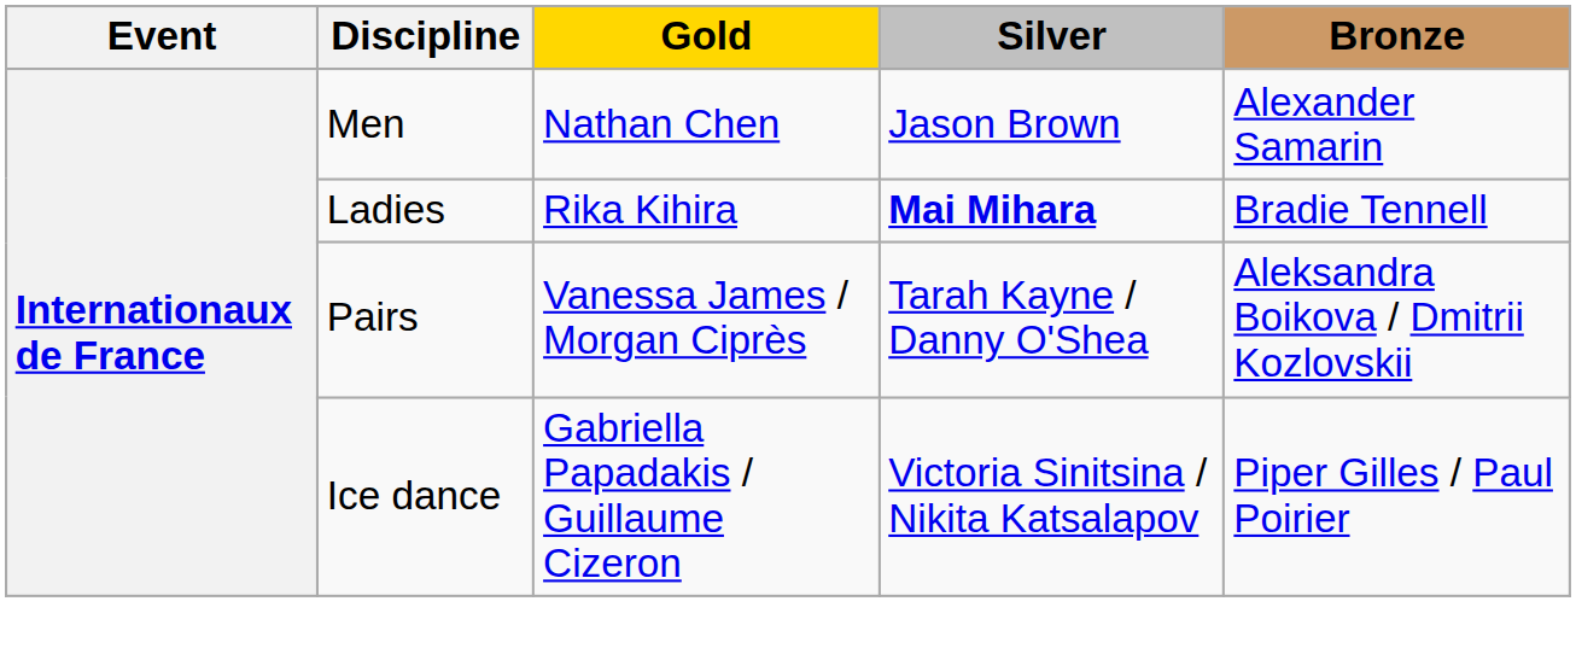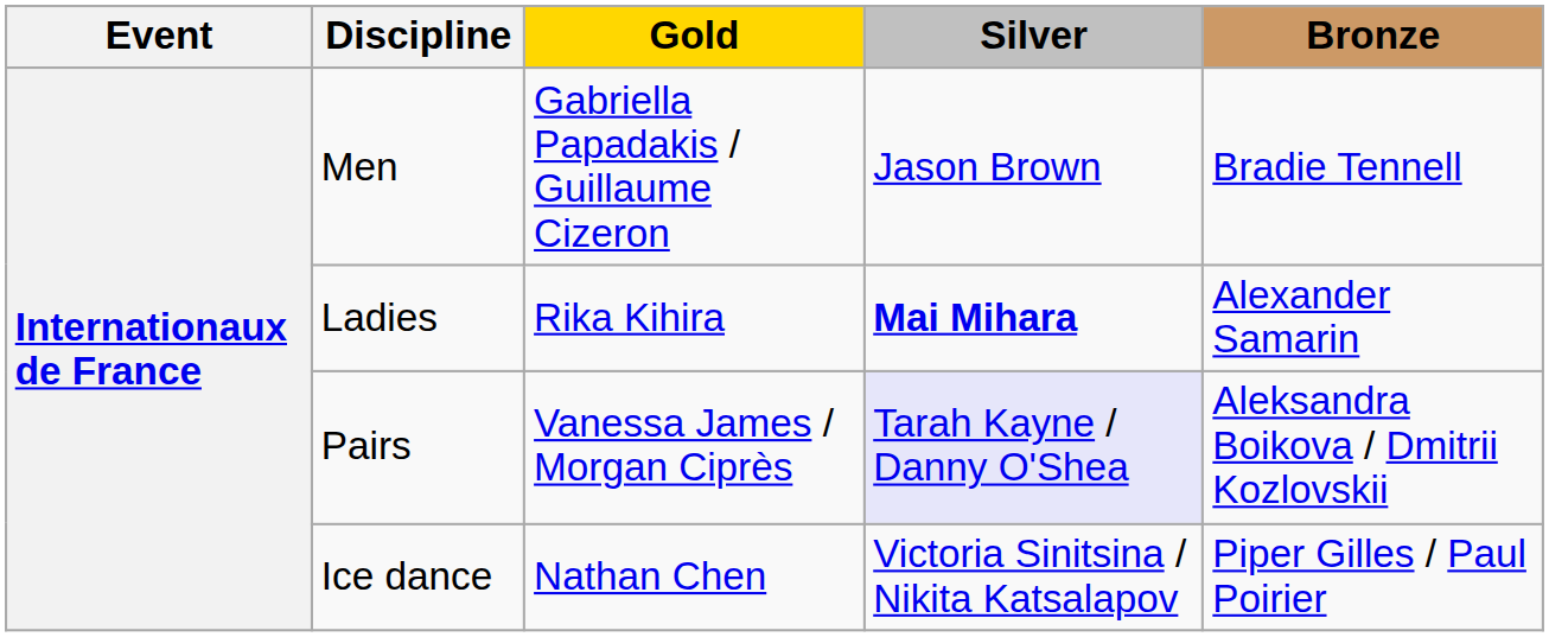Men | Gold: Nathan Chen -> Gabriella Papadakis / Guillaume Cizeron
Men | Bronze: Alexander Samarin -> Bradie Tennell
Ladies | Bronze: Bradie Tennell -> Alexander Samarin
Pairs | Silver: no background -> lavender background
Ice dance | Gold: Gabriella Papadakis / Guillaume Cizeron -> Nathan Chen
